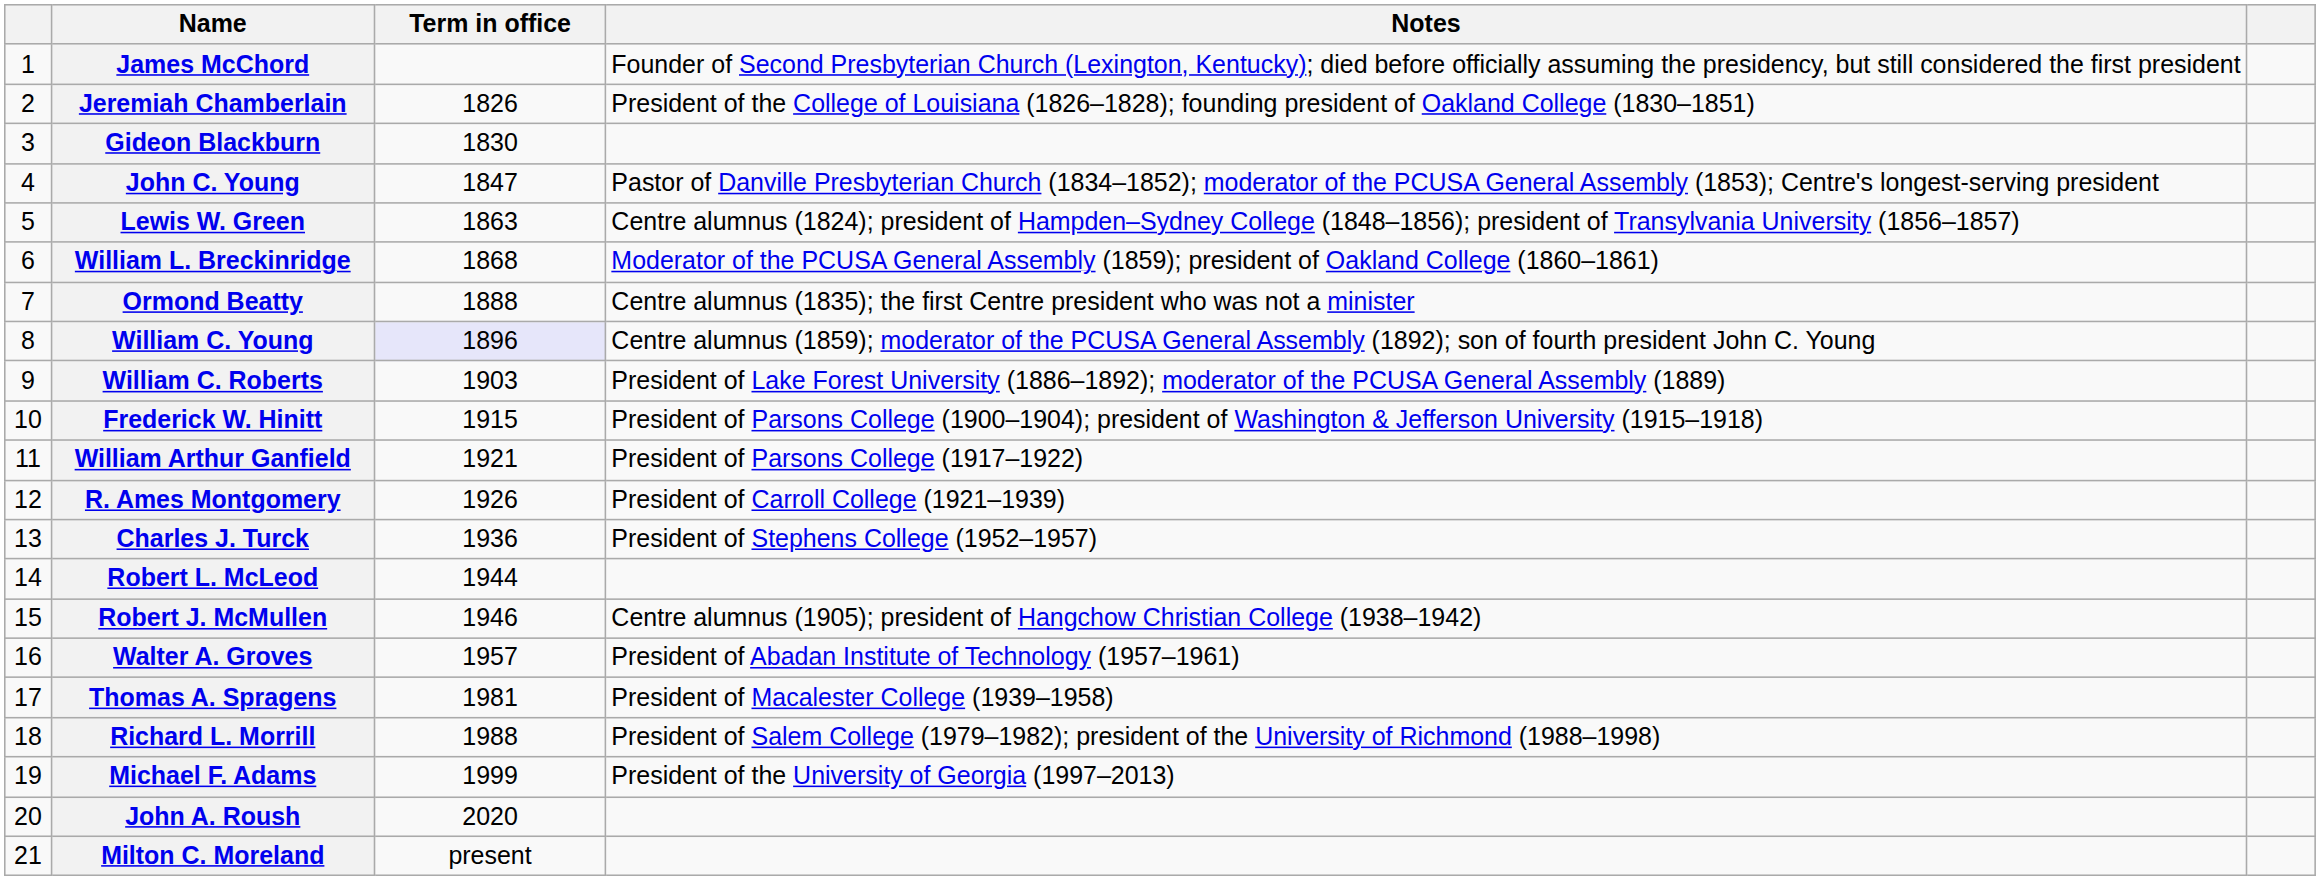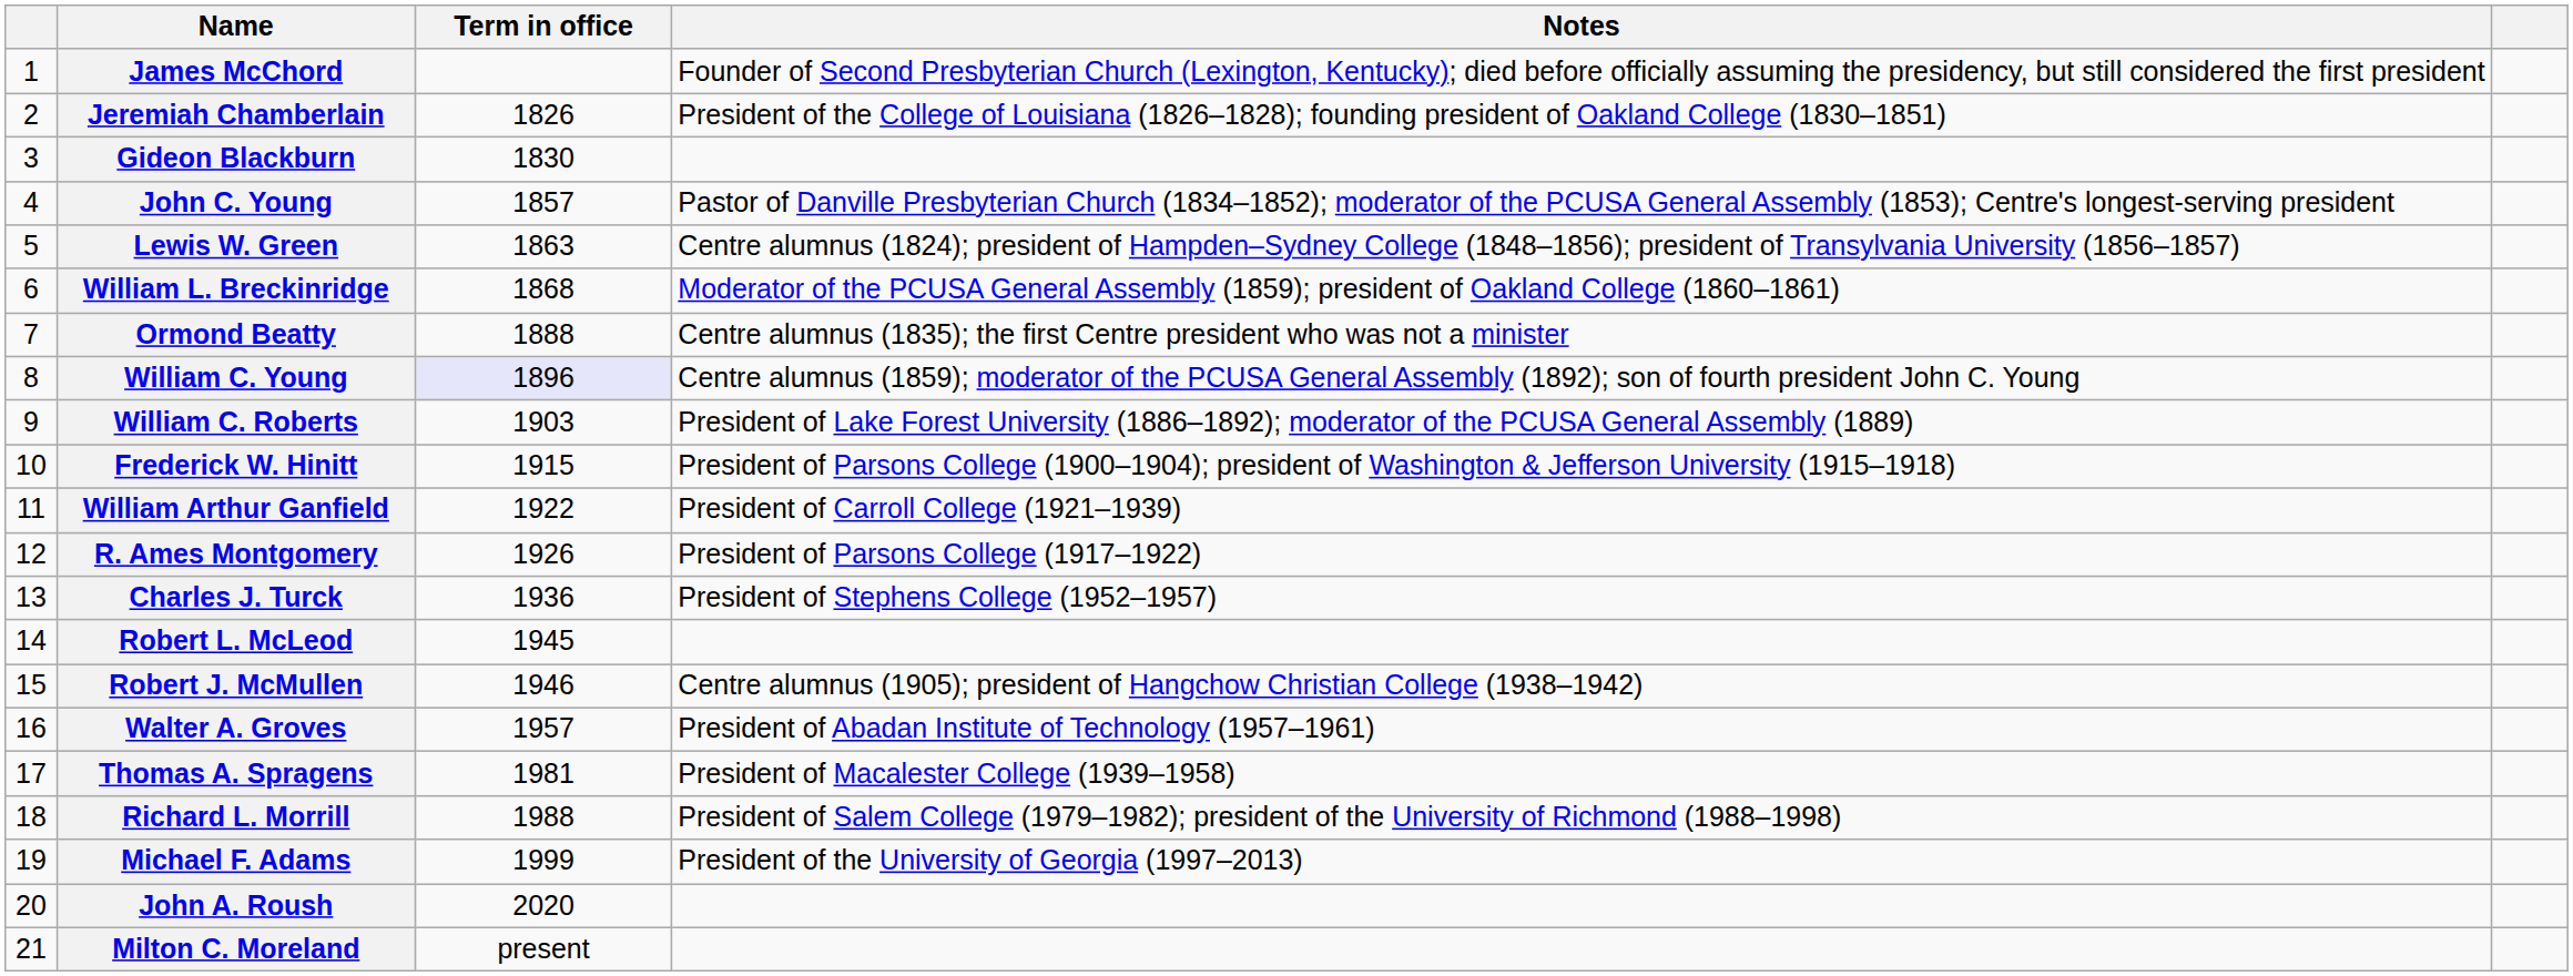John C. Young | Term in office: 1847 -> 1857
William Arthur Ganfield | Term in office: 1921 -> 1922
William Arthur Ganfield | Notes: President of Parsons College (1917–1922) -> President of Carroll College (1921–1939)
R. Ames Montgomery | Notes: President of Carroll College (1921–1939) -> President of Parsons College (1917–1922)
Robert L. McLeod | Term in office: 1944 -> 1945
